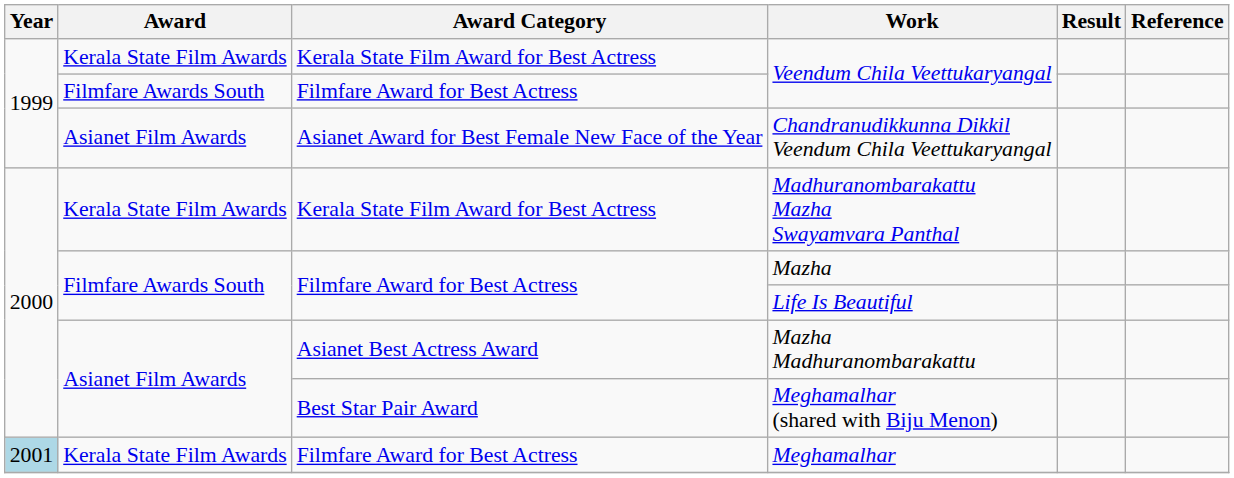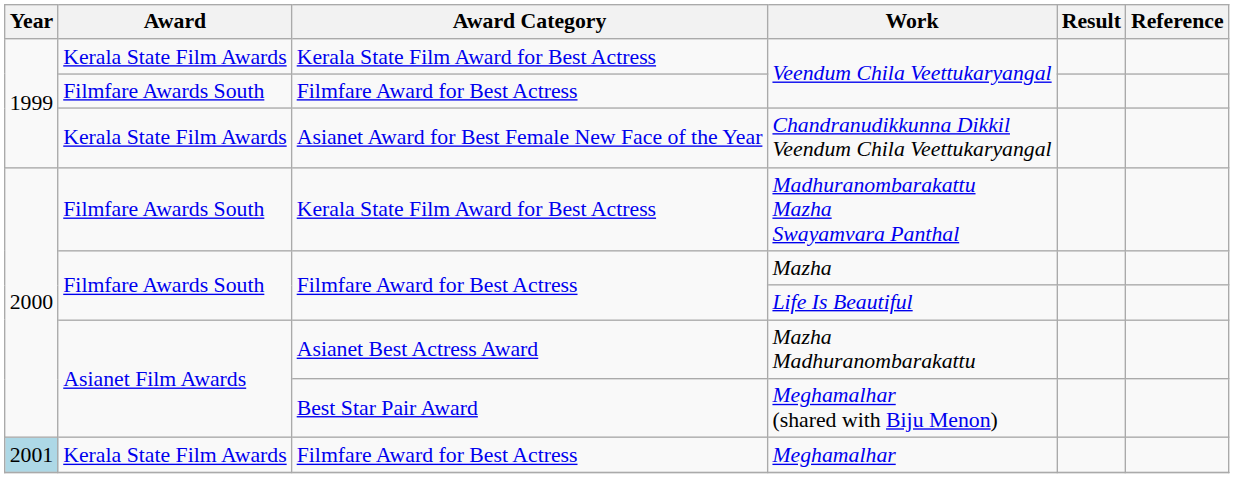Chandranudikkunna Dikkil Veendum Chila Veettukaryangal | Award: Asianet Film Awards -> Kerala State Film Awards
Madhuranombarakattu Mazha Swayamvara Panthal | Award: Kerala State Film Awards -> Filmfare Awards South
